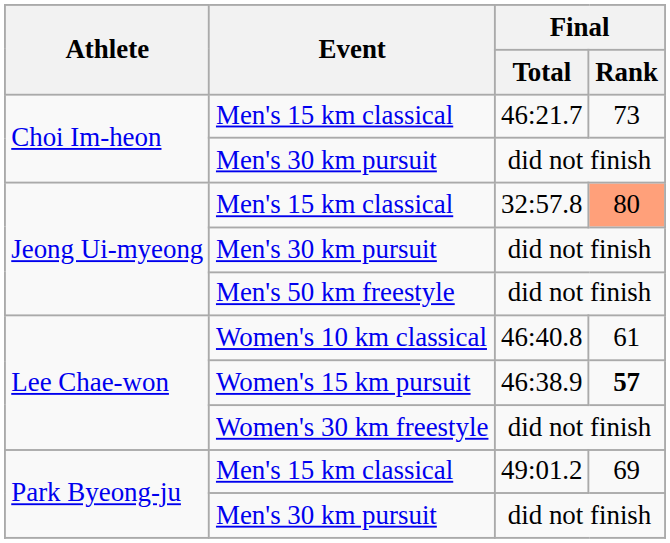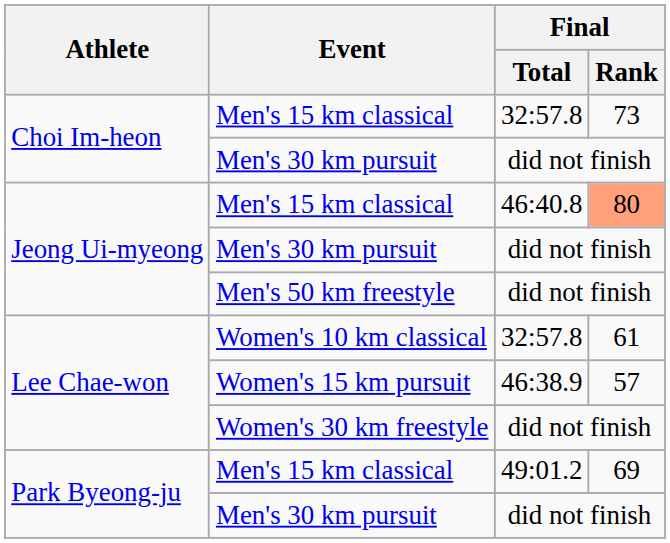Choi Im-heon / Men's 15 km classical | Final / Total: 46:21.7 -> 32:57.8
Jeong Ui-myeong / Men's 15 km classical | Final / Total: 32:57.8 -> 46:40.8
Women's 10 km classical | Final / Total: 46:40.8 -> 32:57.8
Women's 15 km pursuit | Final / Rank: bold -> normal
